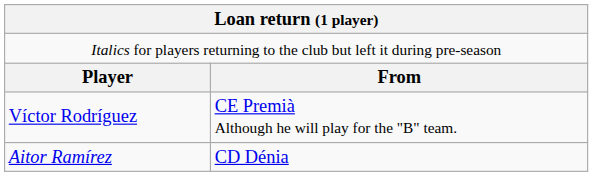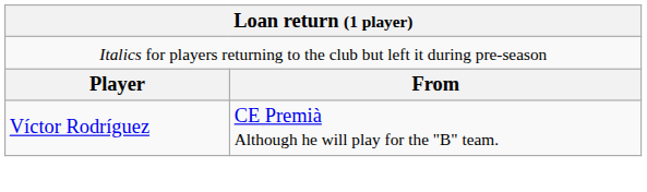- row: Aitor Ramírez | CD Dénia
